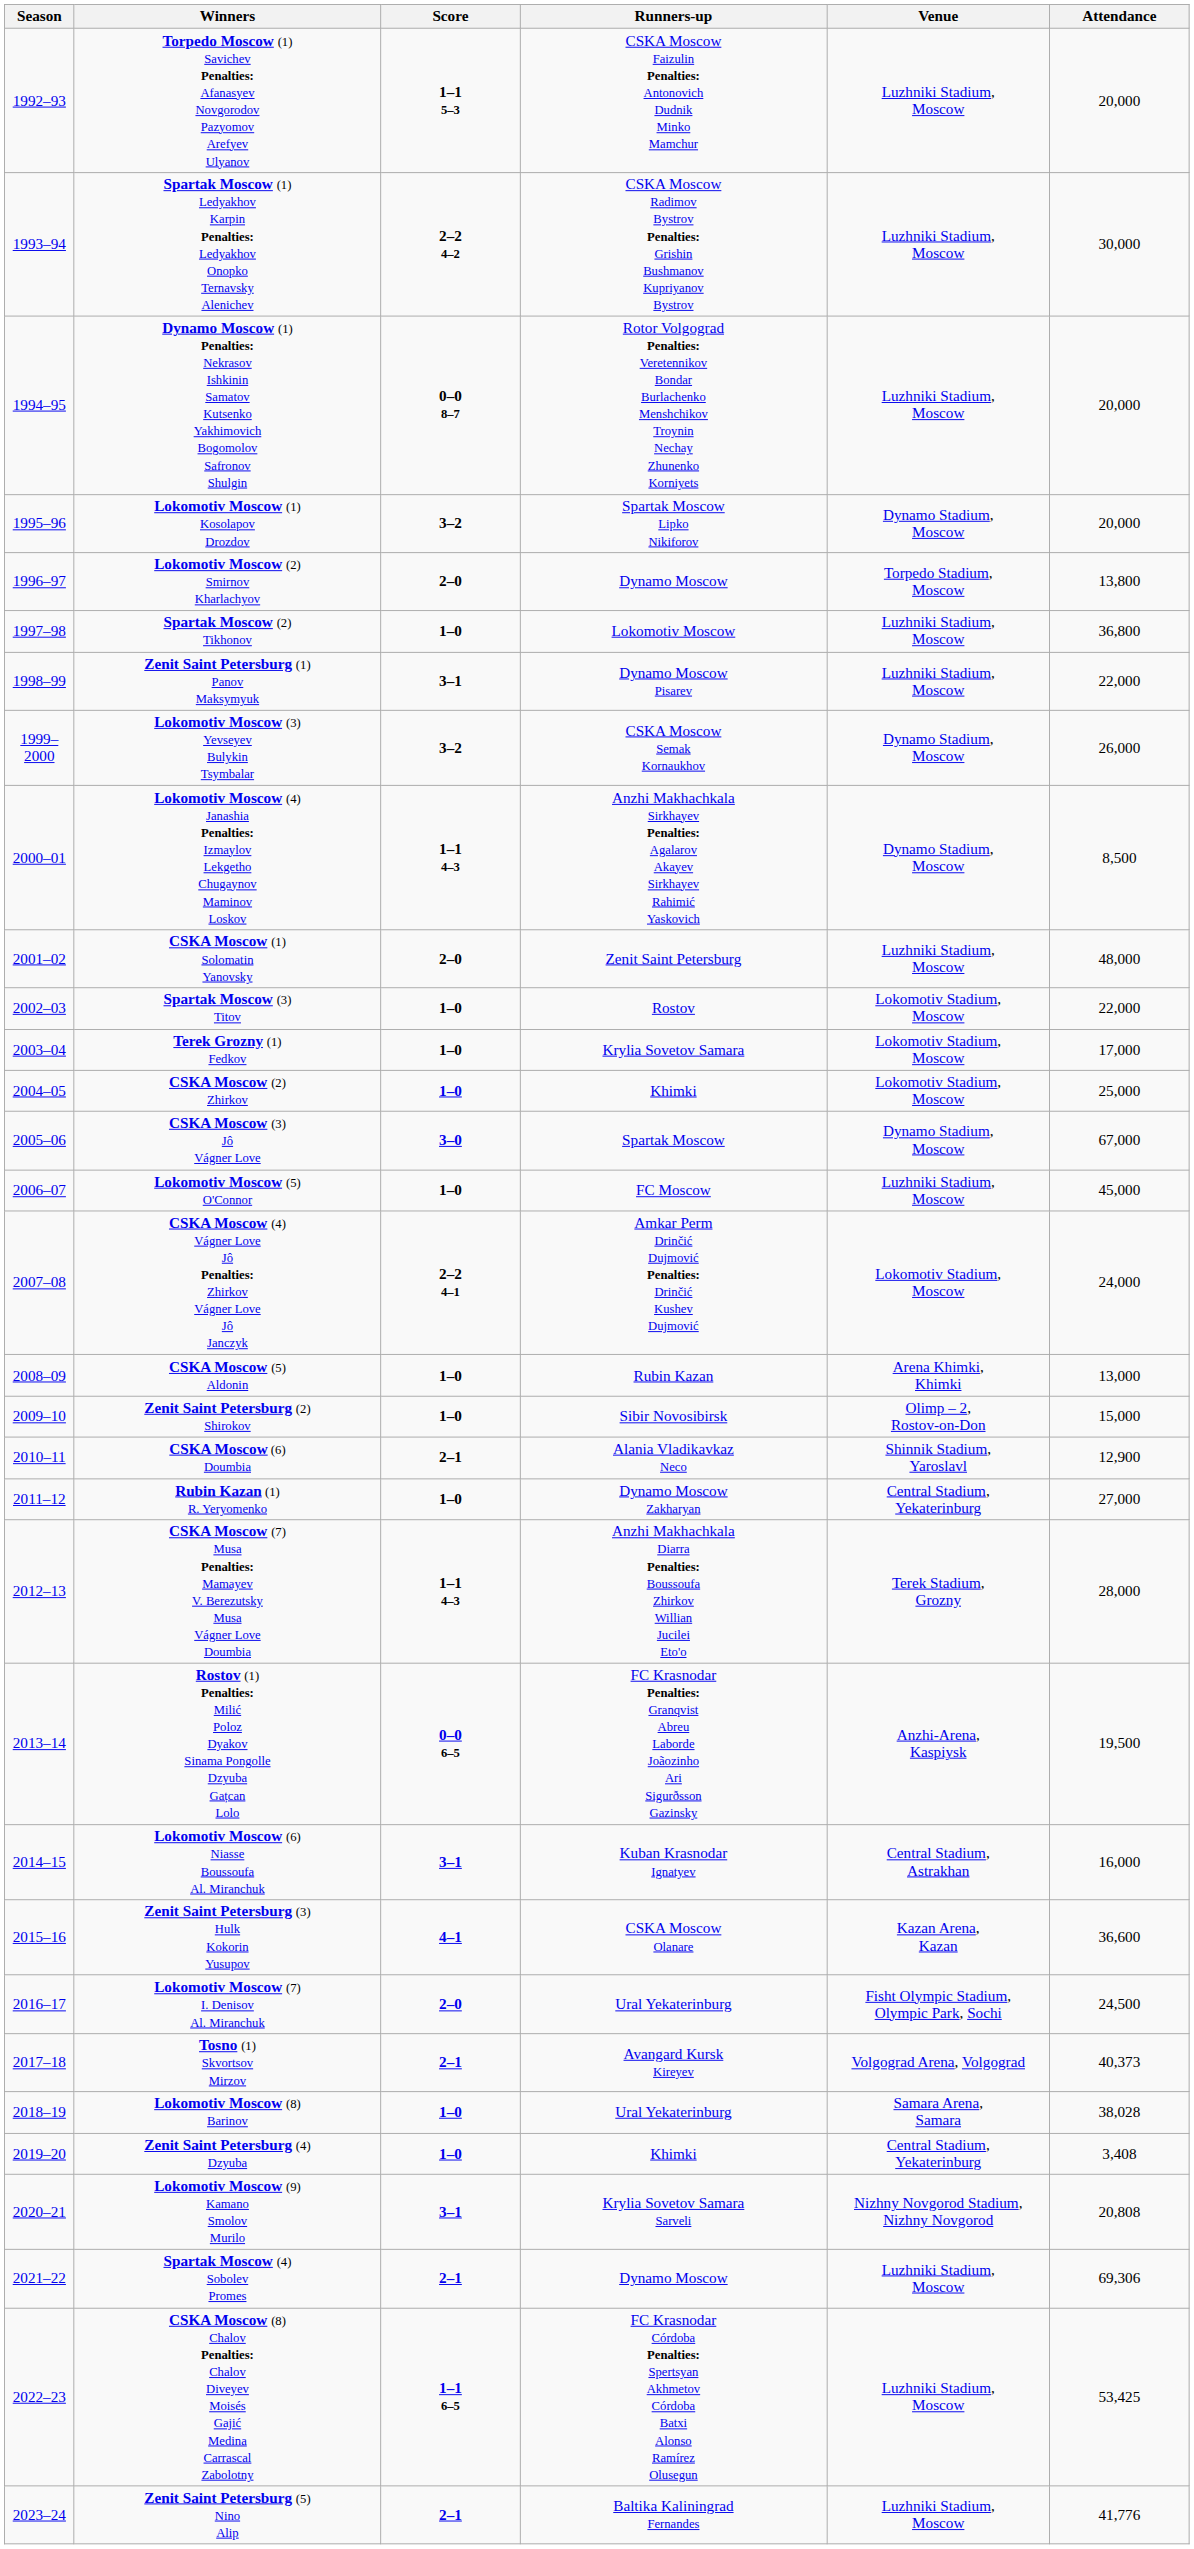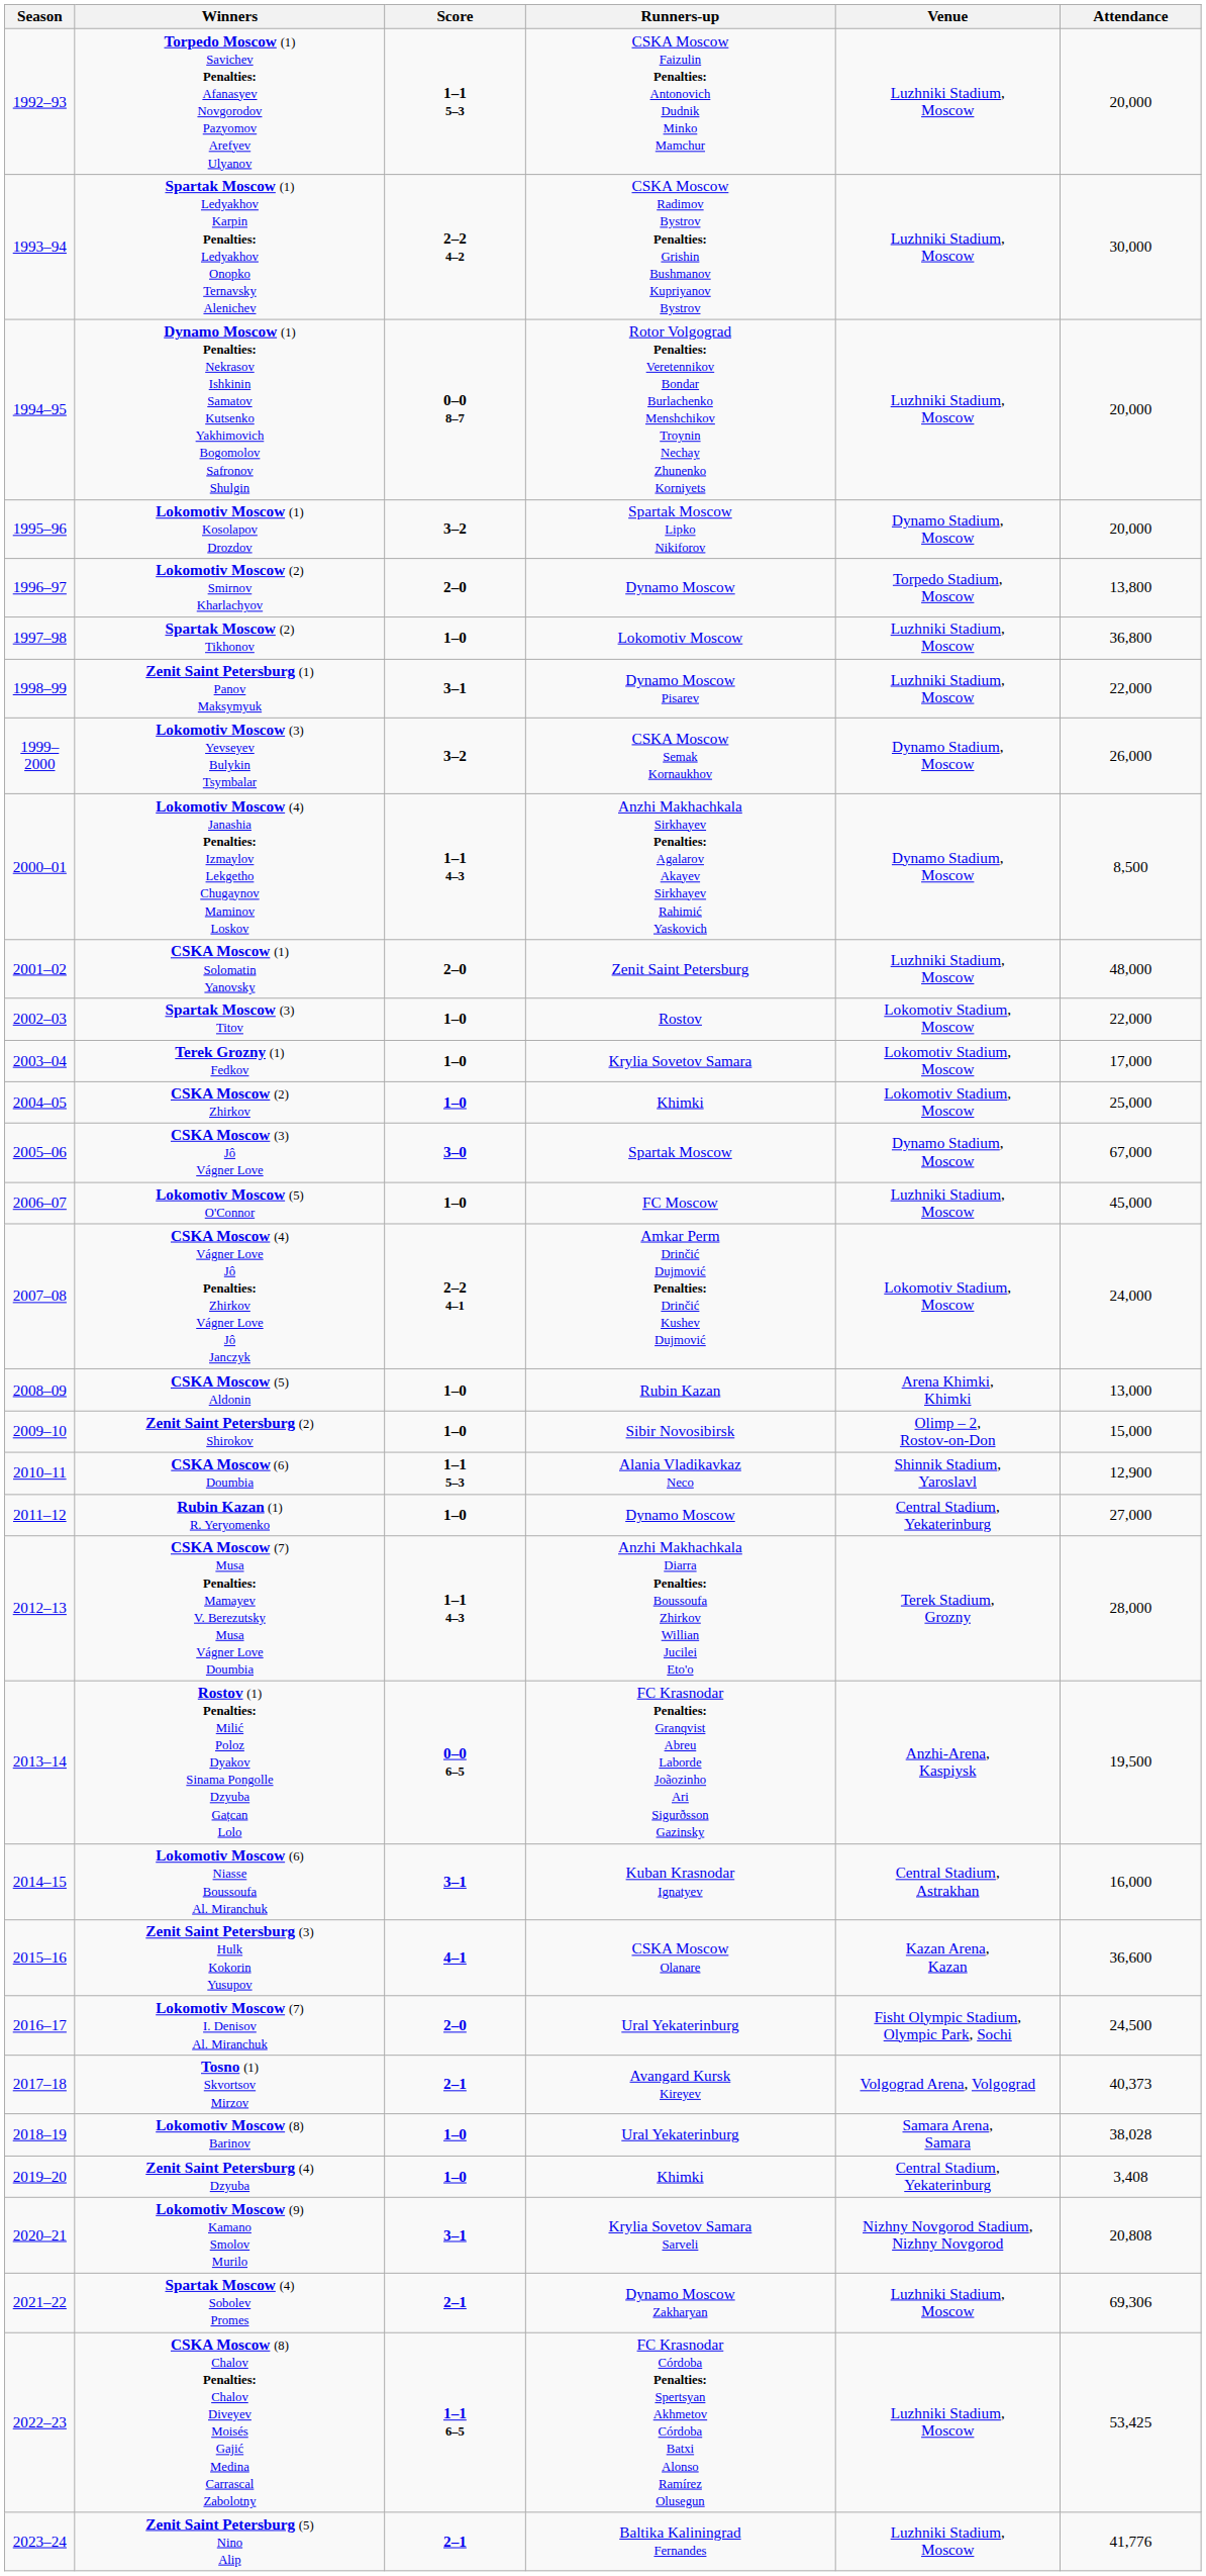CSKA Moscow (6) Doumbia | Score: 2–1 -> 1–1 5–3
Rubin Kazan (1) R. Yeryomenko | Runners-up: Dynamo Moscow Zakharyan -> Dynamo Moscow
Spartak Moscow (4) Sobolev Promes | Runners-up: Dynamo Moscow -> Dynamo Moscow Zakharyan
